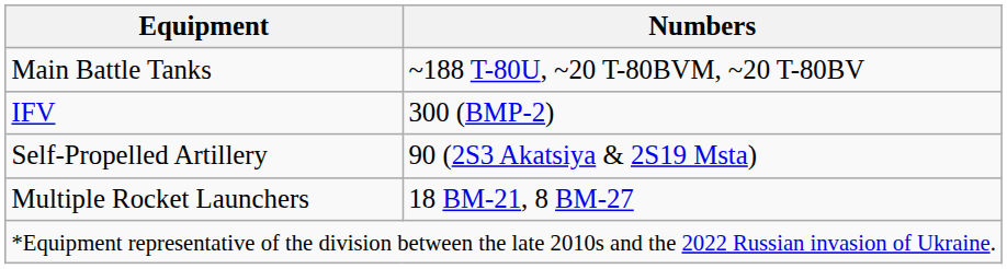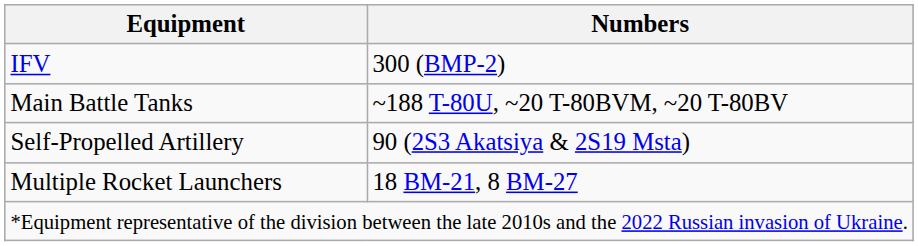rows swapped: Main Battle Tanks <-> IFV
